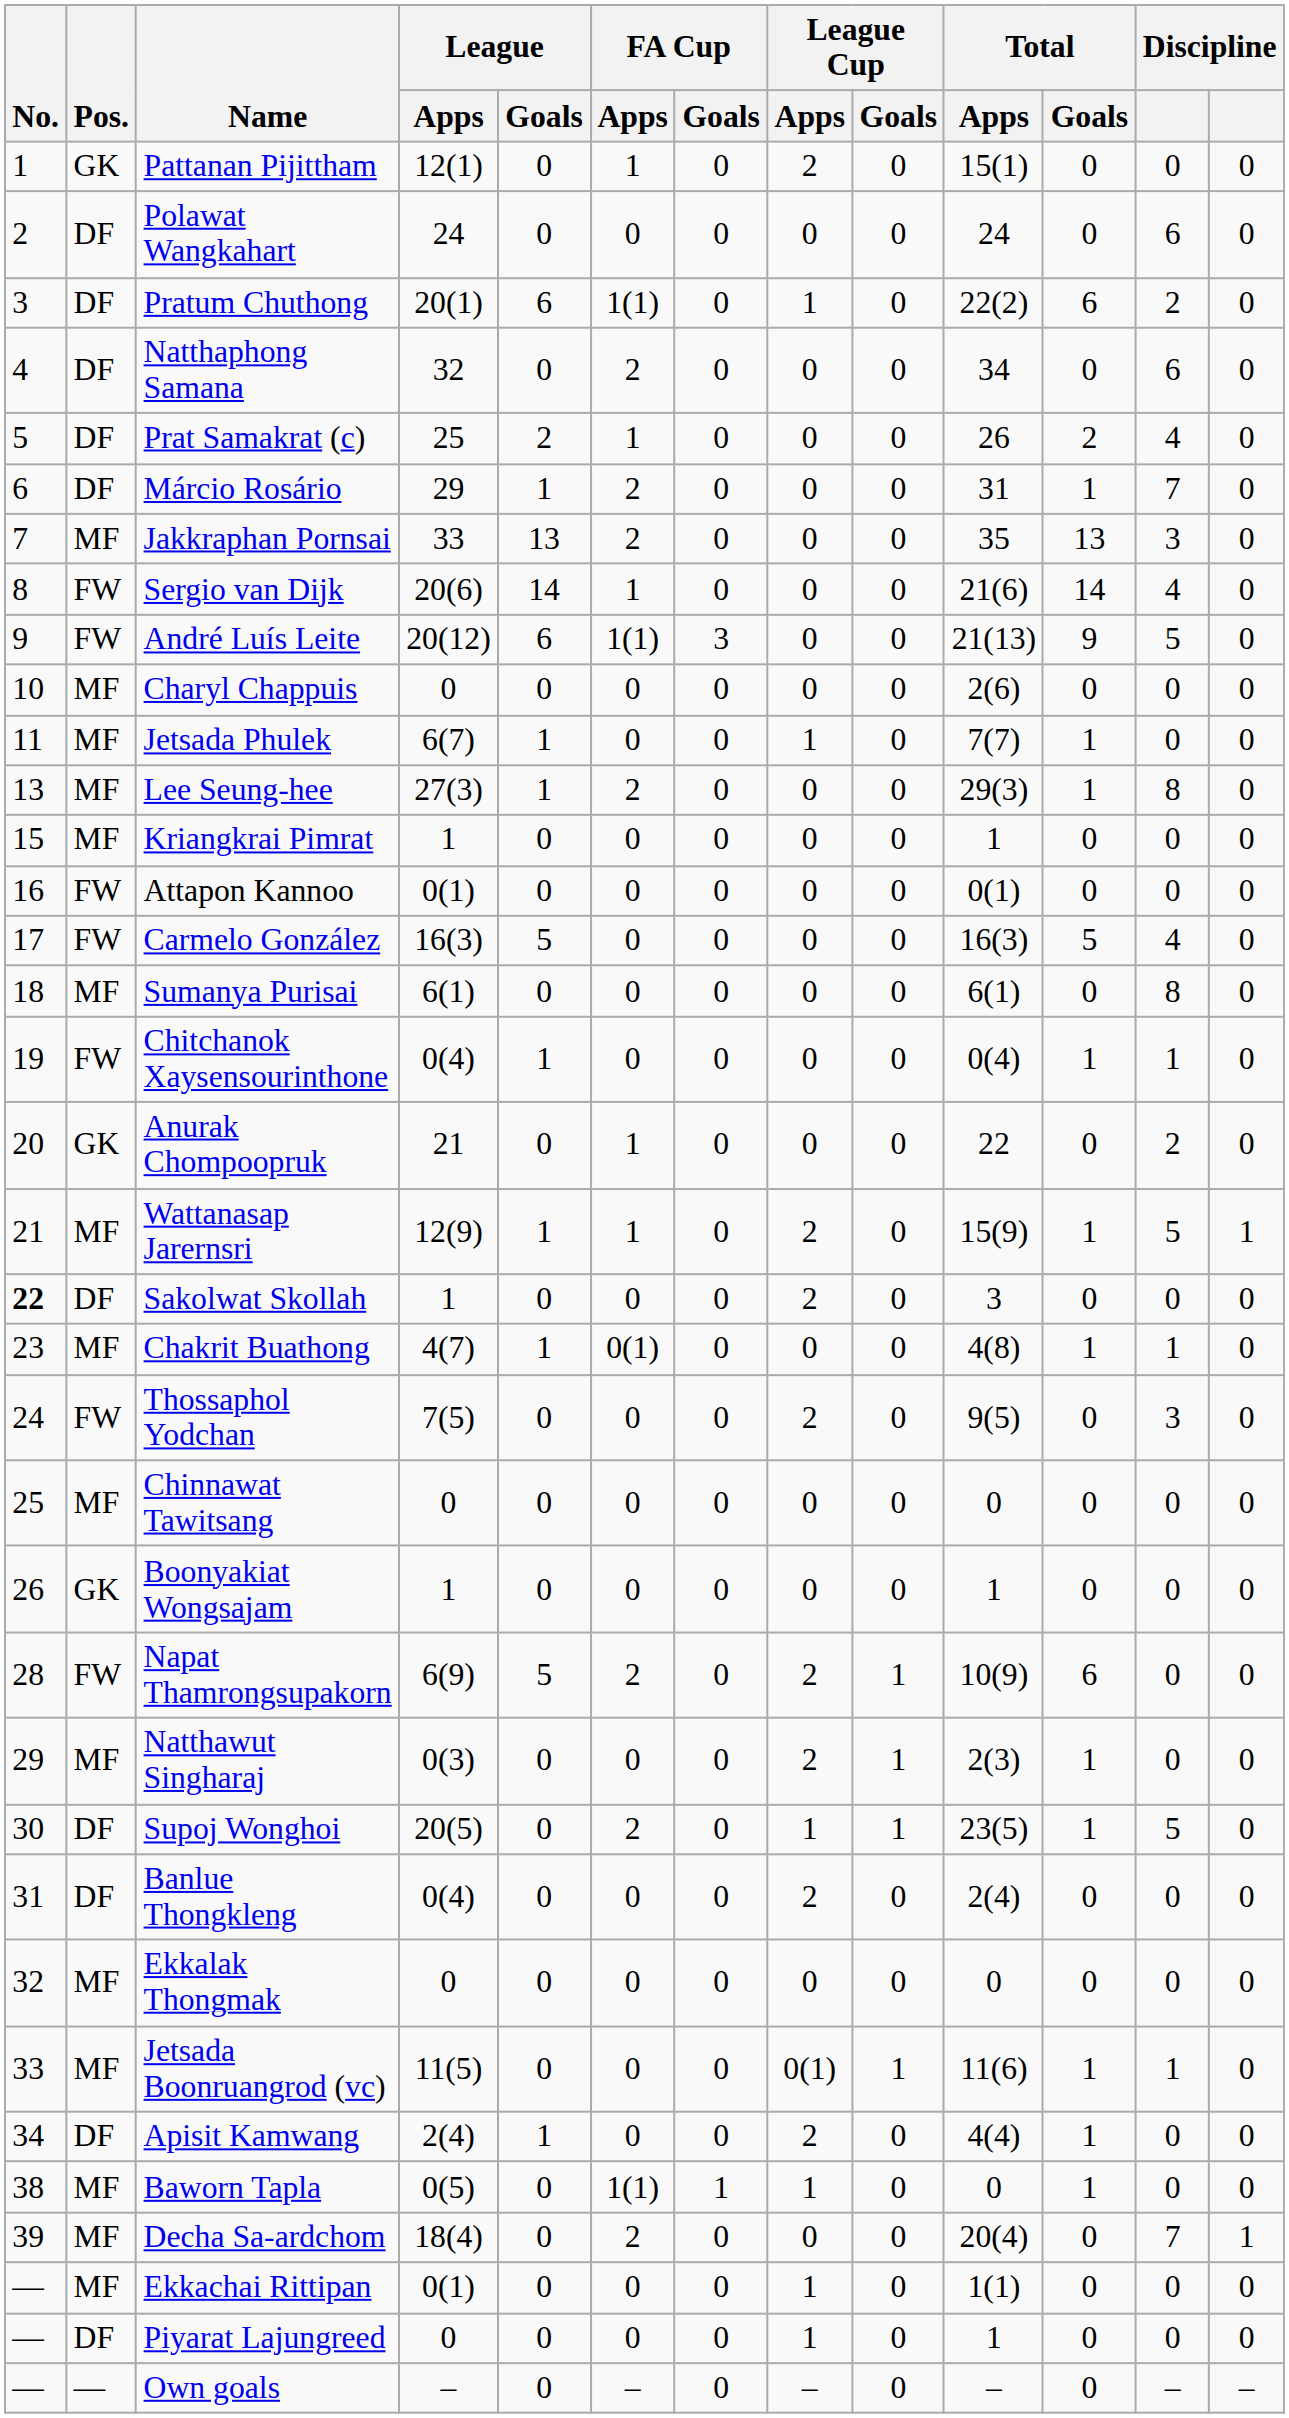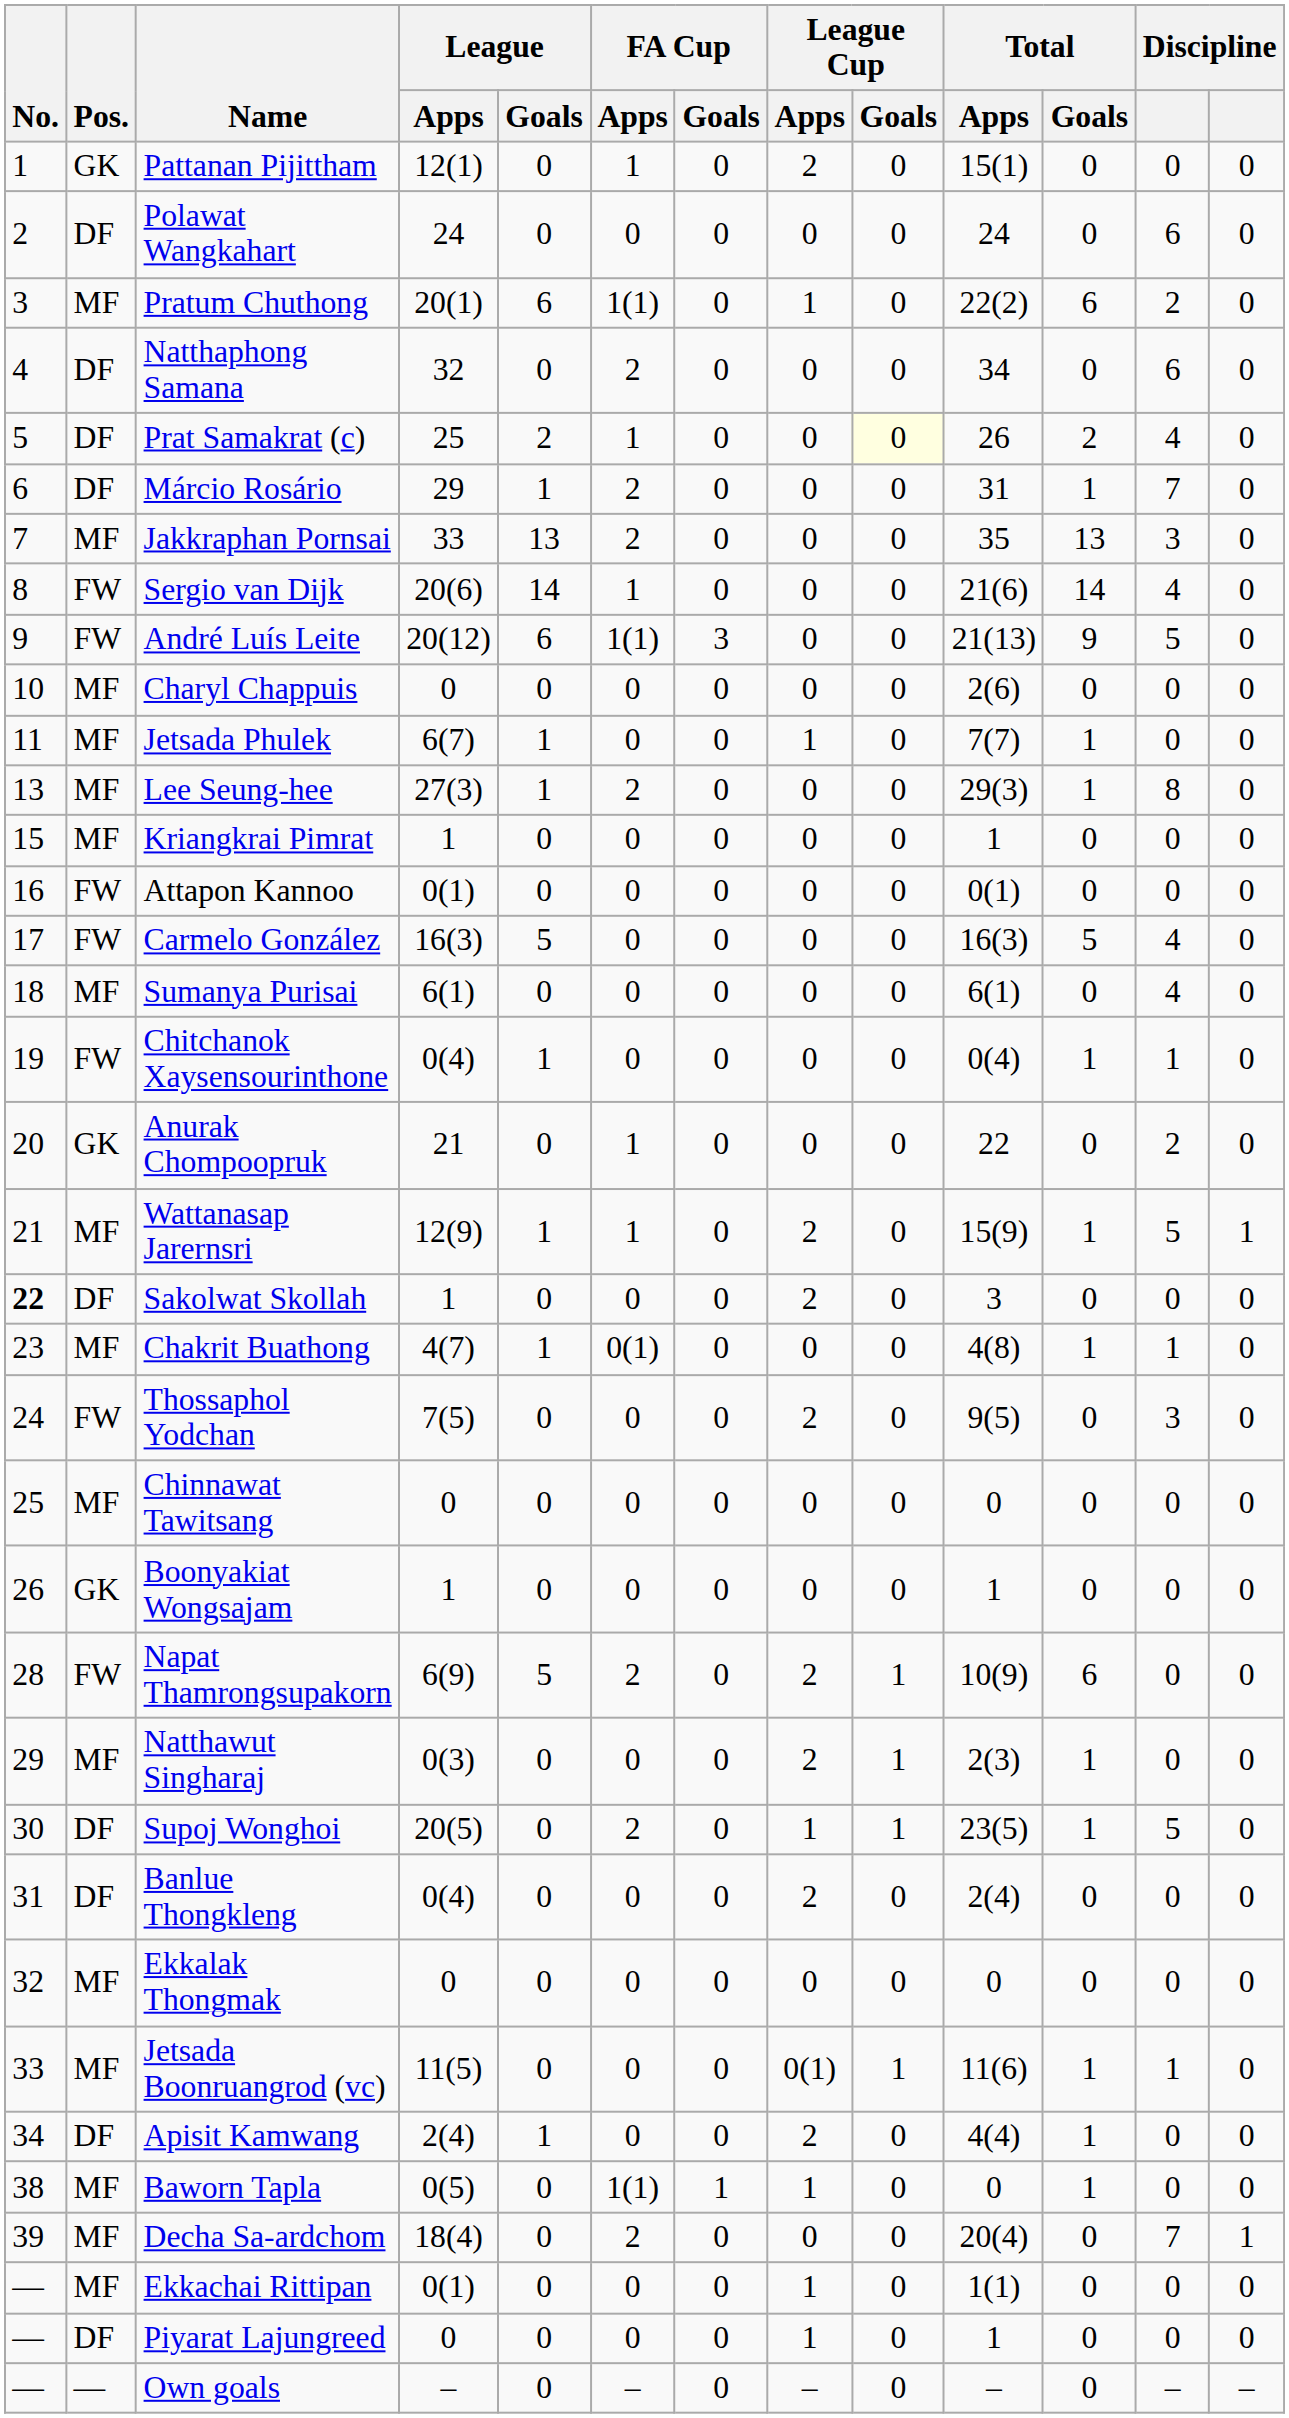Pratum Chuthong | Pos.: DF -> MF
Prat Samakrat (c) | League Cup / Goals: no background -> lightyellow background
Sumanya Purisai | column 12: 8 -> 4
